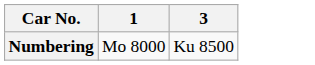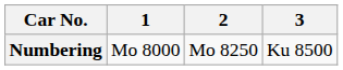+ column: 2 | Mo 8250
